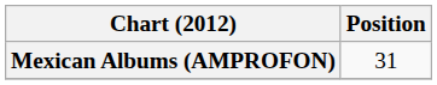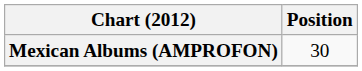Mexican Albums (AMPROFON) | Position: 31 -> 30
